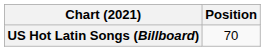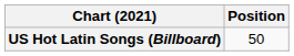US Hot Latin Songs (Billboard) | Position: 70 -> 50
